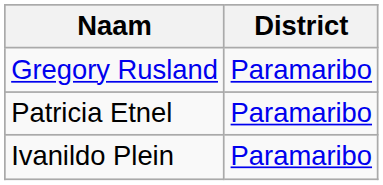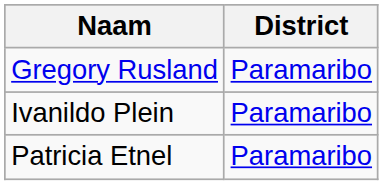rows swapped: Patricia Etnel <-> Ivanildo Plein
